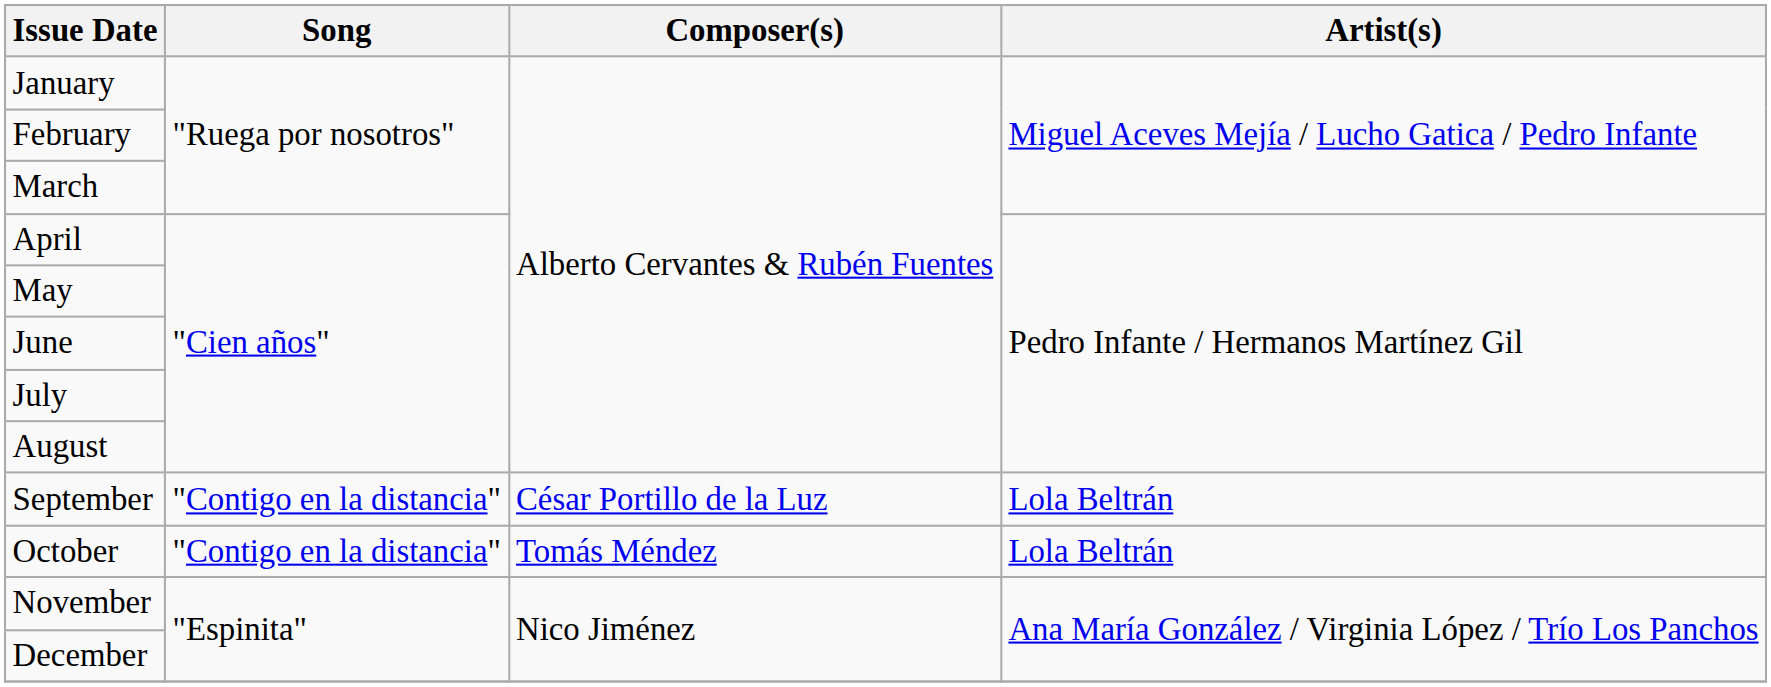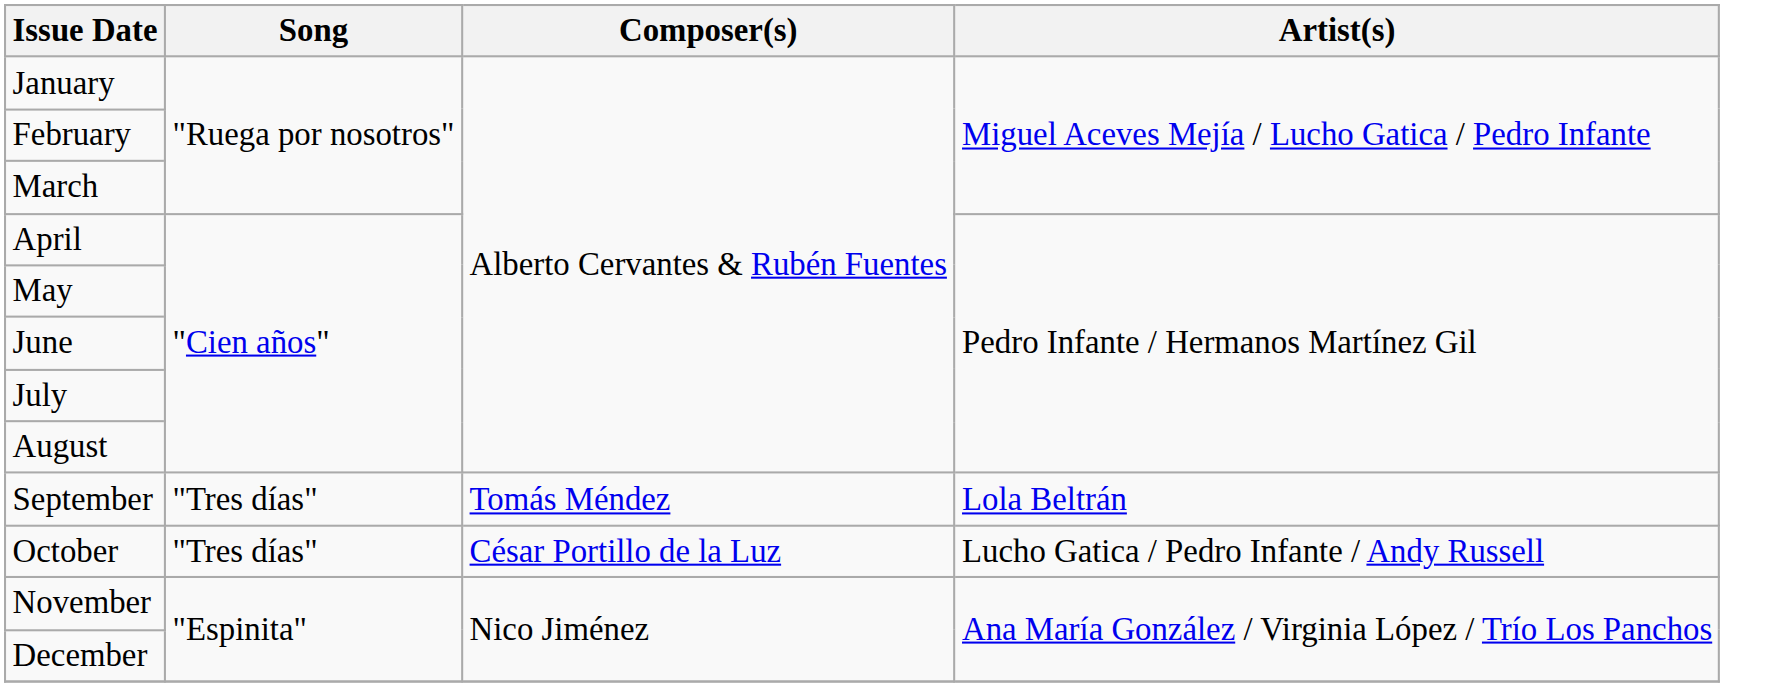September | Song: "Contigo en la distancia" -> "Tres días"
September | Composer(s): César Portillo de la Luz -> Tomás Méndez
October | Song: "Contigo en la distancia" -> "Tres días"
October | Composer(s): Tomás Méndez -> César Portillo de la Luz
October | Artist(s): Lola Beltrán -> Lucho Gatica / Pedro Infante / Andy Russell
